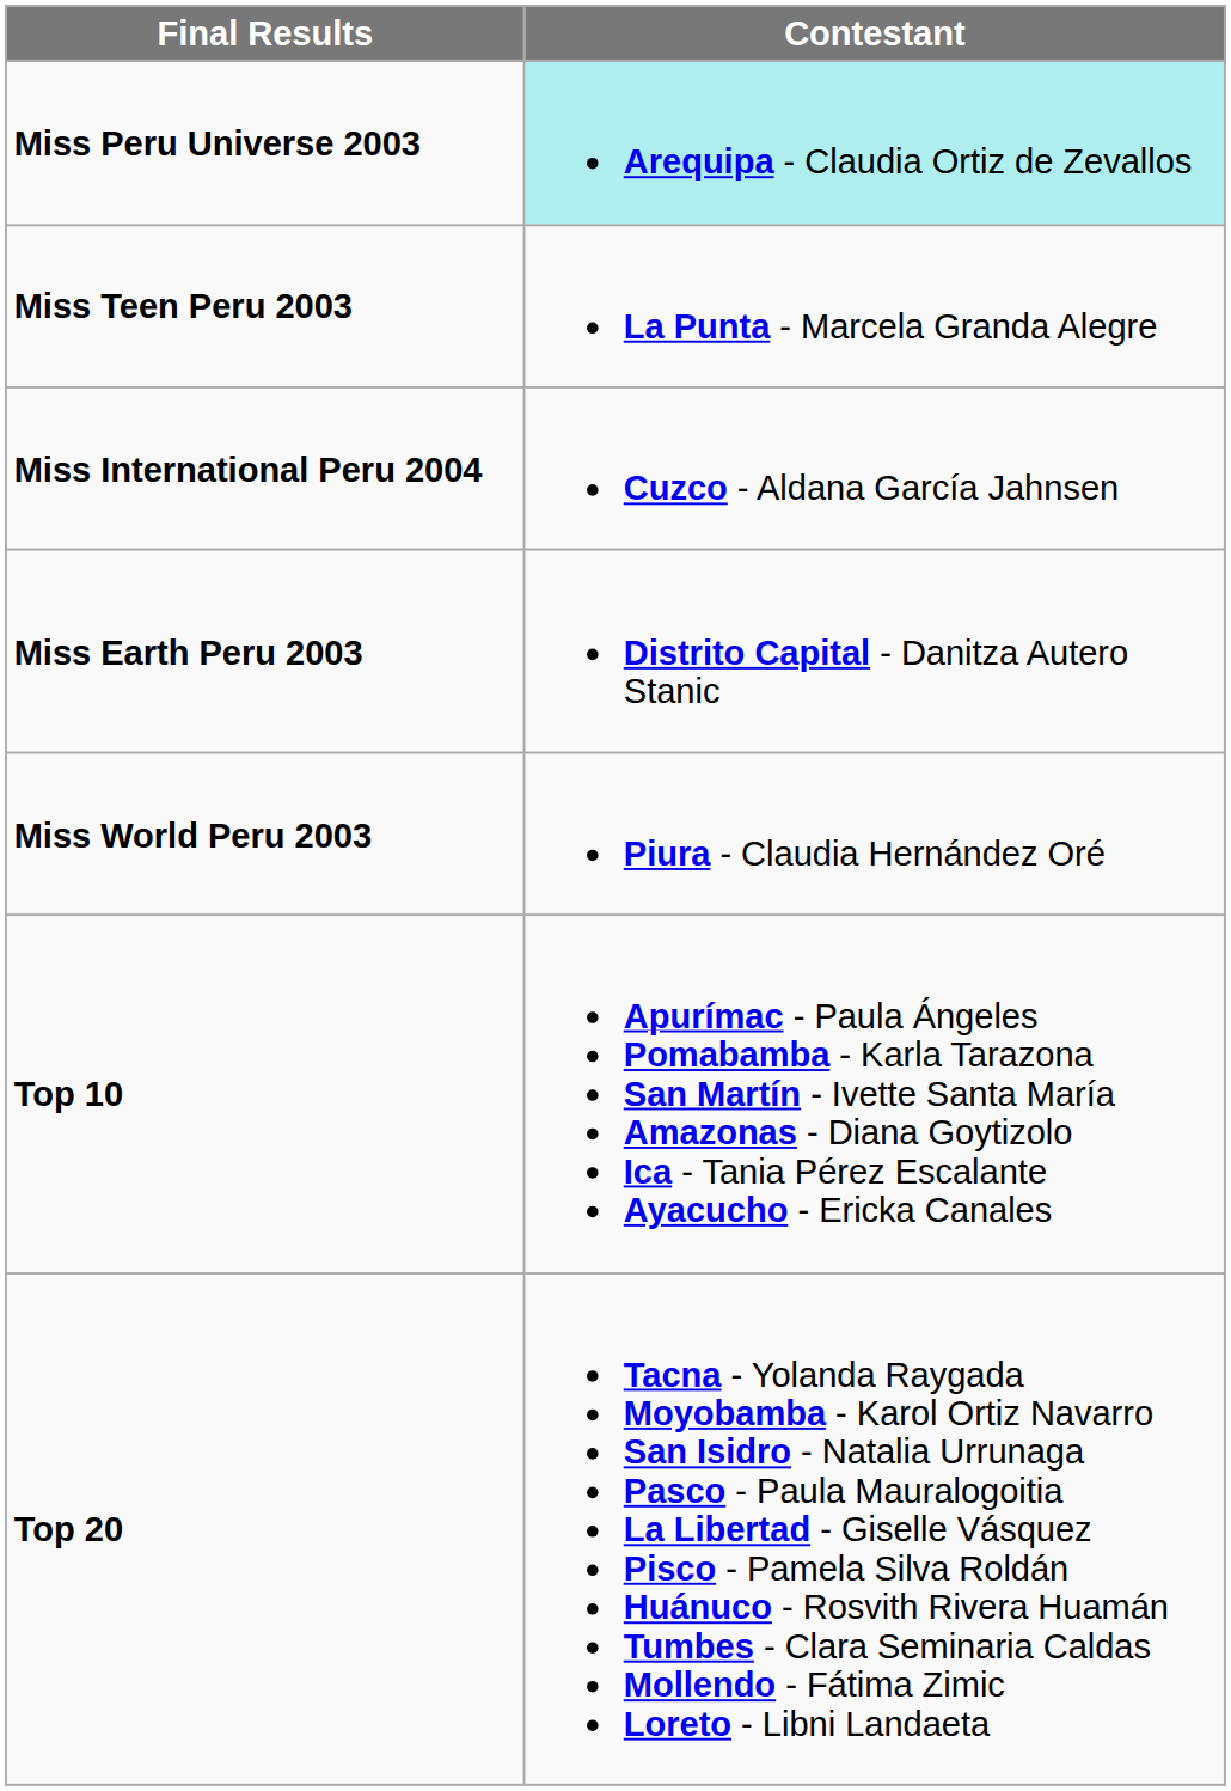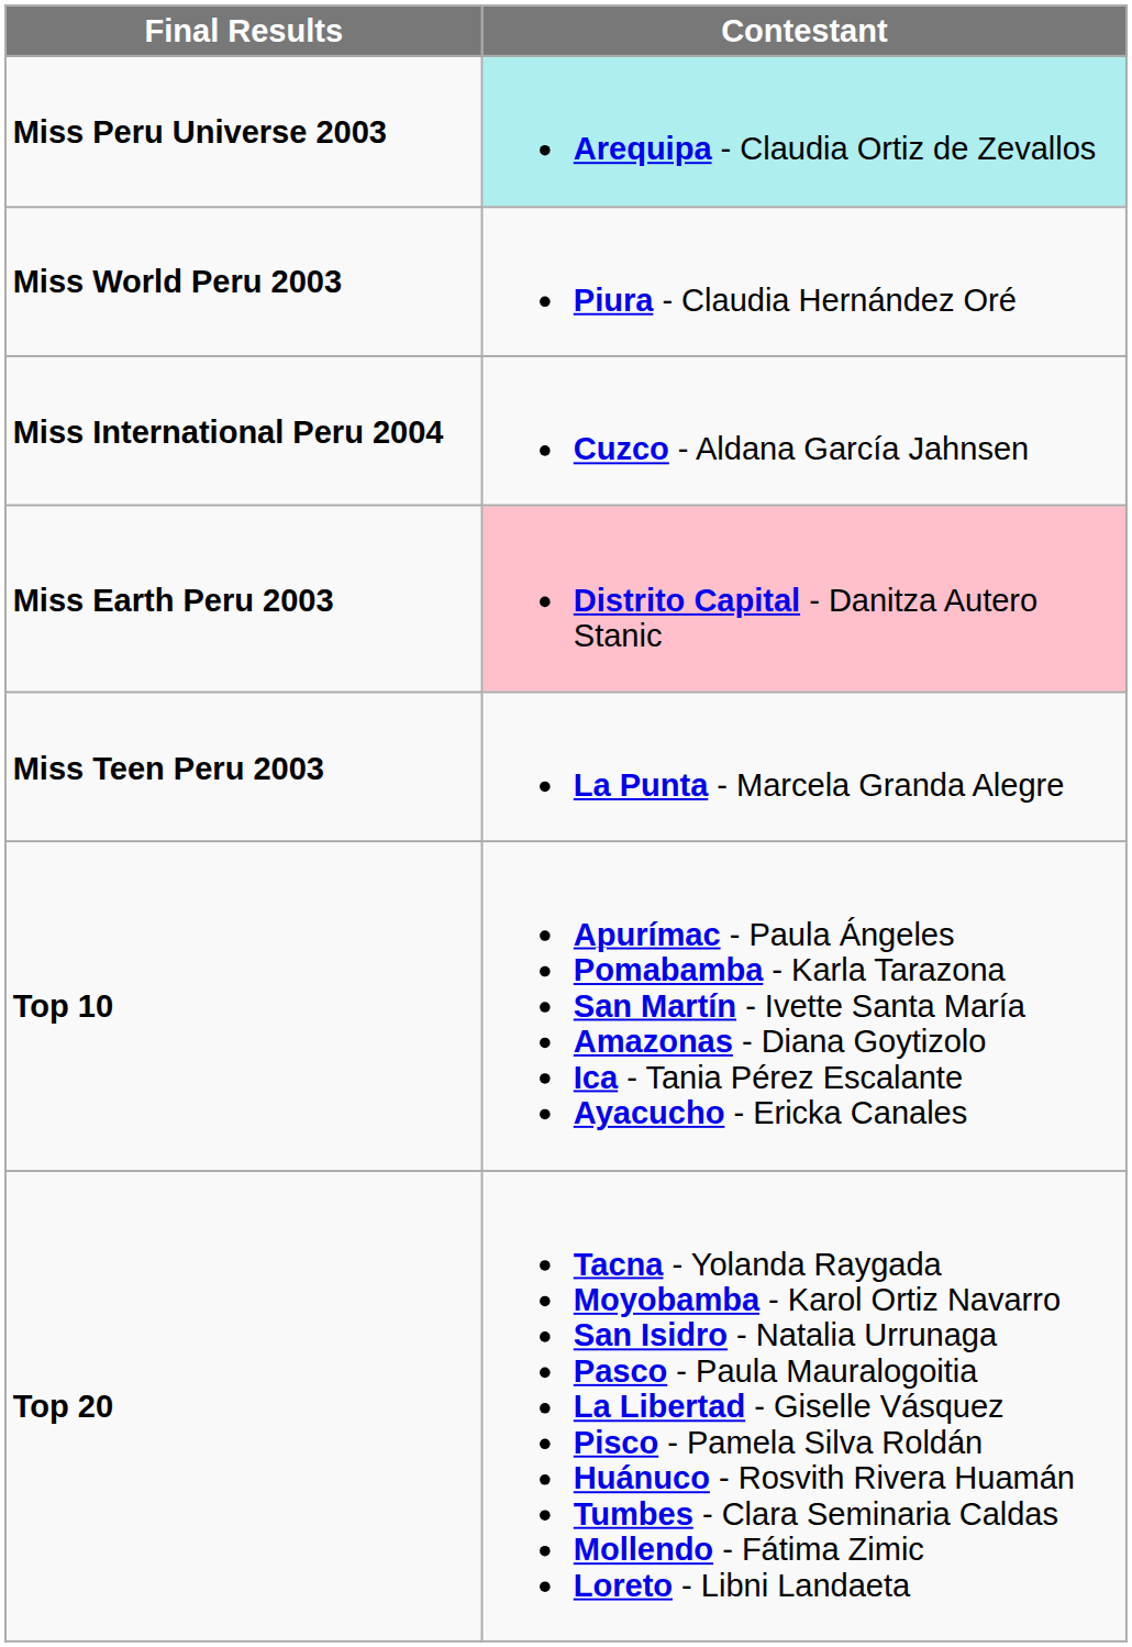rows swapped: Miss World Peru 2003 <-> Miss Teen Peru 2003
Miss Earth Peru 2003 | Contestant: no background -> pink background
